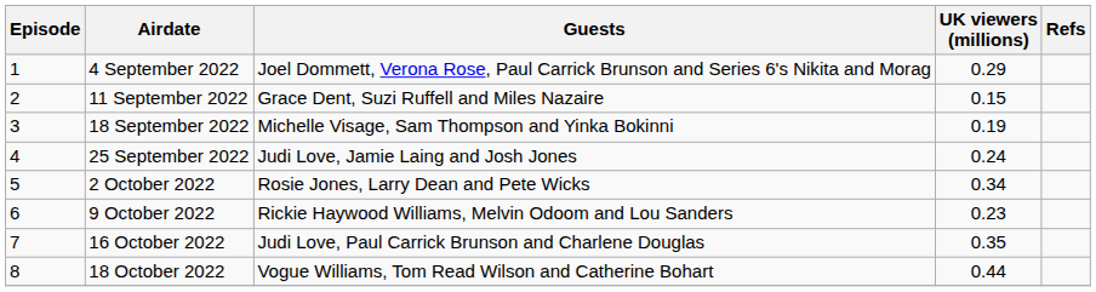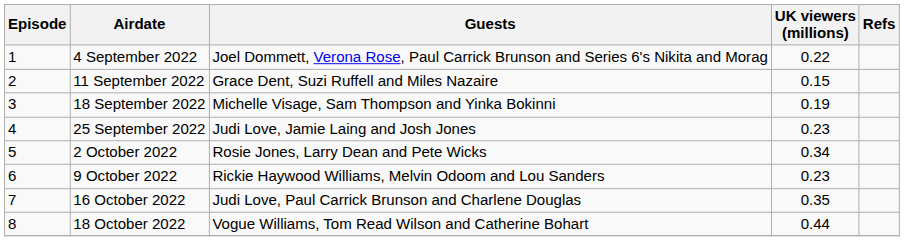4 September 2022 | UK viewers (millions): 0.29 -> 0.22
25 September 2022 | UK viewers (millions): 0.24 -> 0.23
